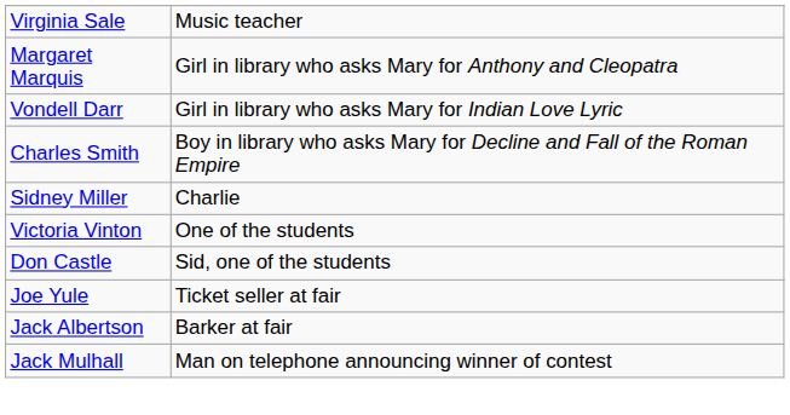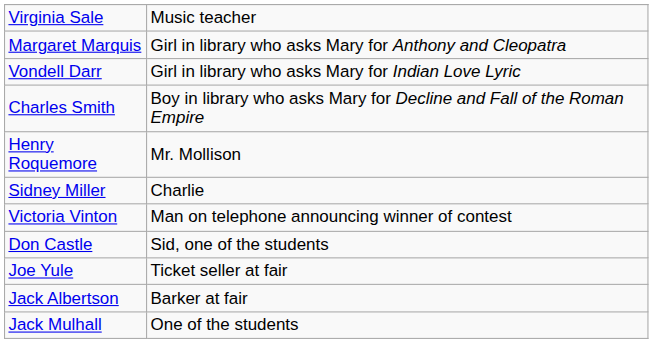+ row: Henry Roquemore | Mr. Mollison
Victoria Vinton | column 2: One of the students -> Man on telephone announcing winner of contest
Jack Mulhall | column 2: Man on telephone announcing winner of contest -> One of the students
